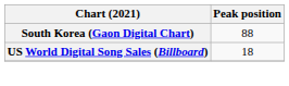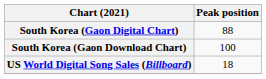+ row: South Korea (Gaon Download Chart) | 100
